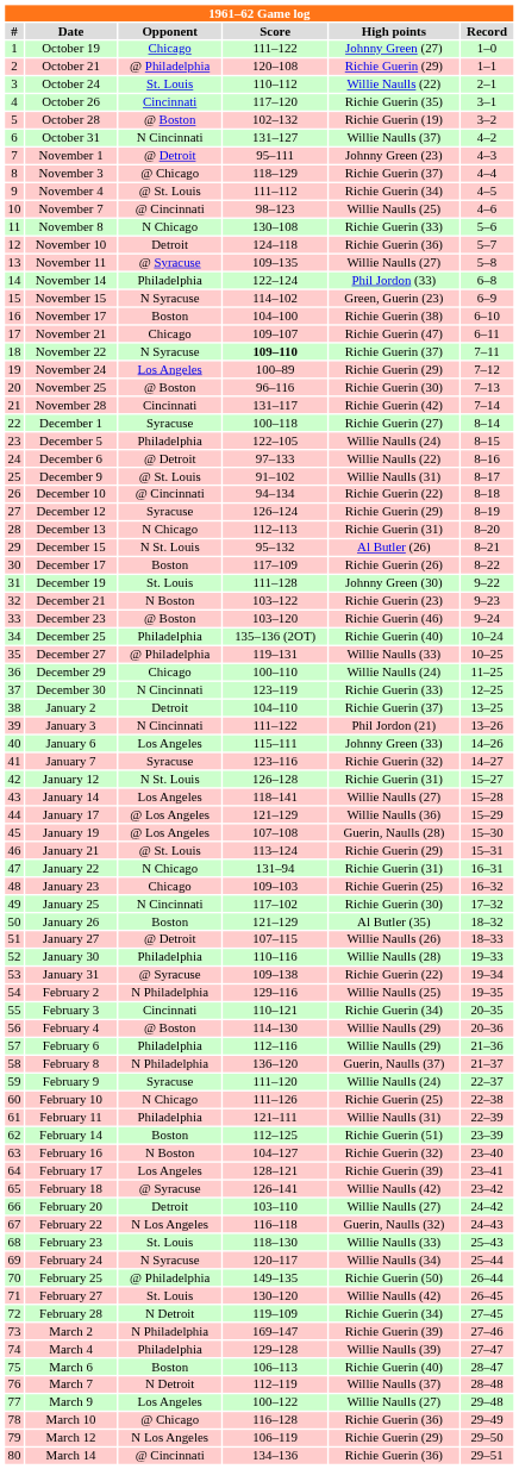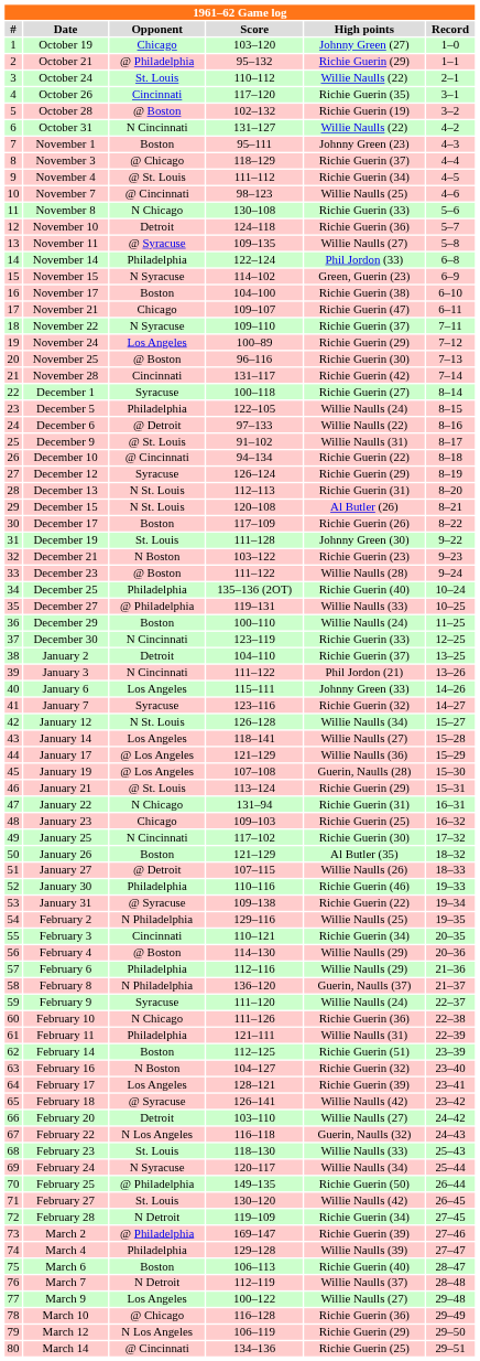October 19 | Score: 111–122 -> 103–120
October 21 | Score: 120–108 -> 95–132
October 31 | High points: Willie Naulls (37) -> Willie Naulls (22)
November 1 | Opponent: @ Detroit -> Boston
November 22 | Score: bold -> normal
December 13 | Opponent: N Chicago -> N St. Louis
December 15 | Score: 95–132 -> 120–108
December 23 | Score: 103–120 -> 111–122
December 23 | High points: Richie Guerin (46) -> Willie Naulls (28)
December 29 | Opponent: Chicago -> Boston
January 12 | High points: Richie Guerin (31) -> Willie Naulls (34)
January 30 | High points: Willie Naulls (28) -> Richie Guerin (46)
February 10 | High points: Richie Guerin (25) -> Richie Guerin (36)
March 2 | Opponent: N Philadelphia -> @ Philadelphia
March 14 | High points: Richie Guerin (36) -> Richie Guerin (25)
